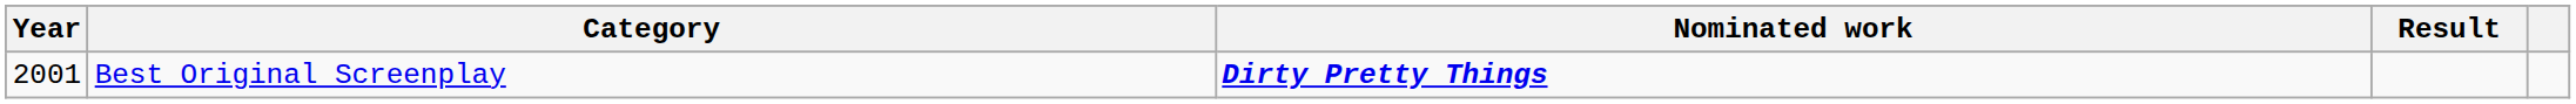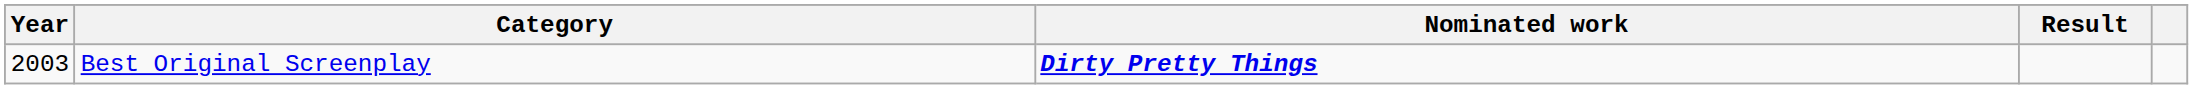Best Original Screenplay | Year: 2001 -> 2003
